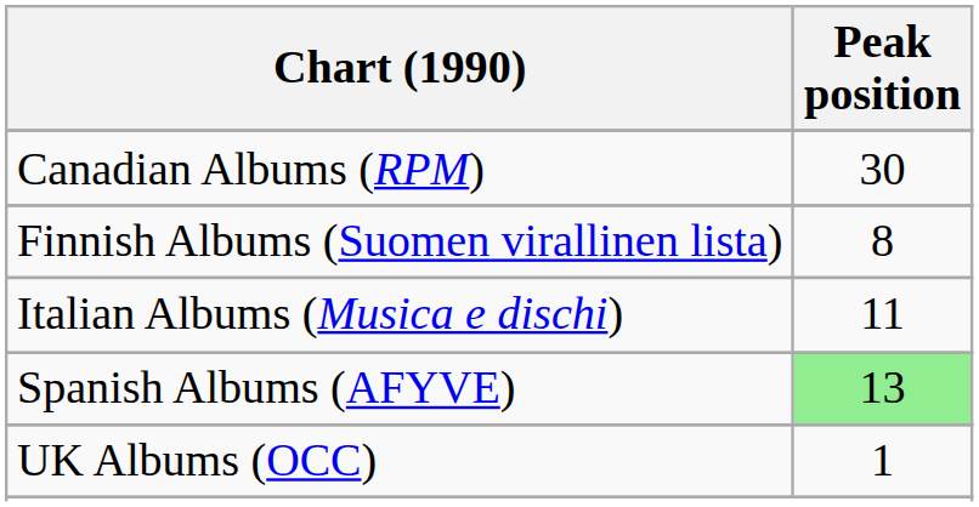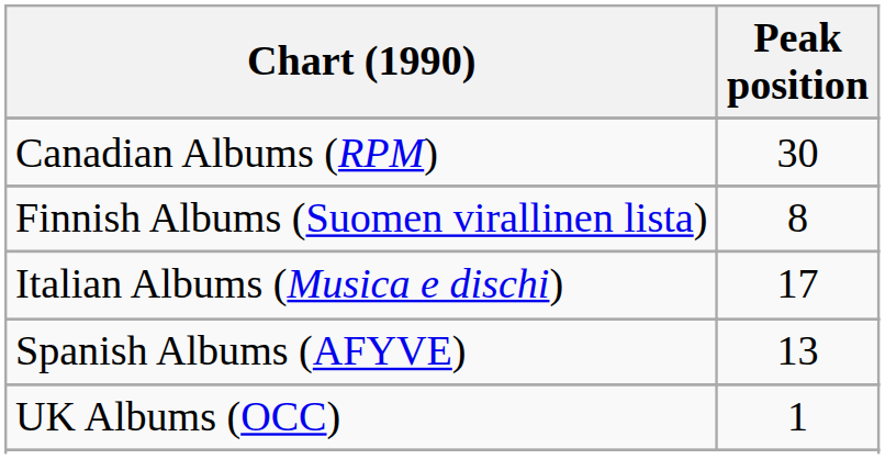Italian Albums (Musica e dischi) | Peak position: 11 -> 17
Spanish Albums (AFYVE) | Peak position: lightgreen background -> no background
